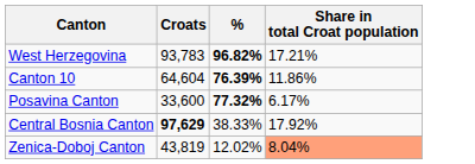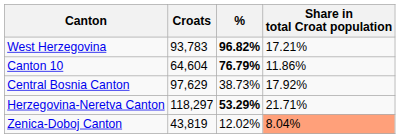Canton 10 | %: 76.39% -> 76.79%
- row: Posavina Canton | 33,600 | 77.32% | 6.17%
Central Bosnia Canton | Croats: bold -> normal
Central Bosnia Canton | %: 38.33% -> 38.73%
+ row: Herzegovina-Neretva Canton | 118,297 | 53.29% | 21.71%
